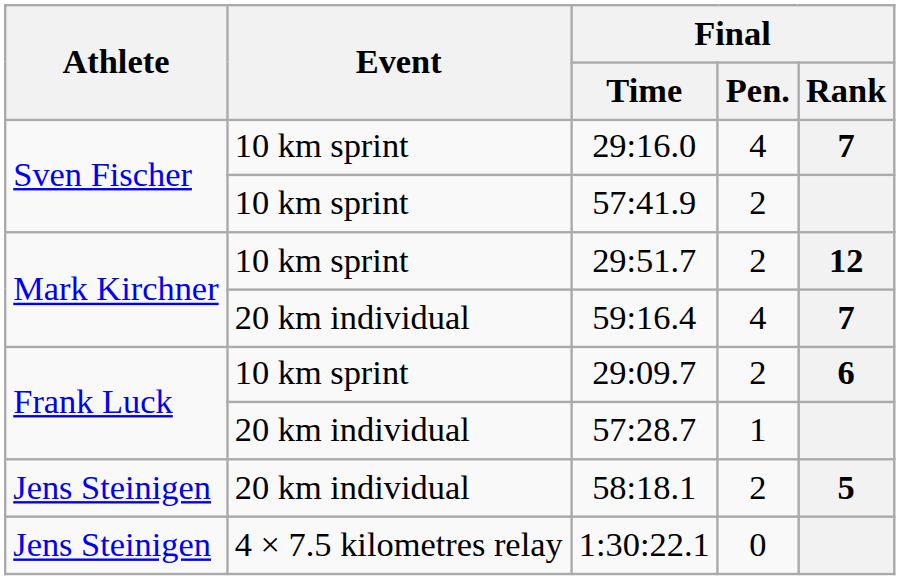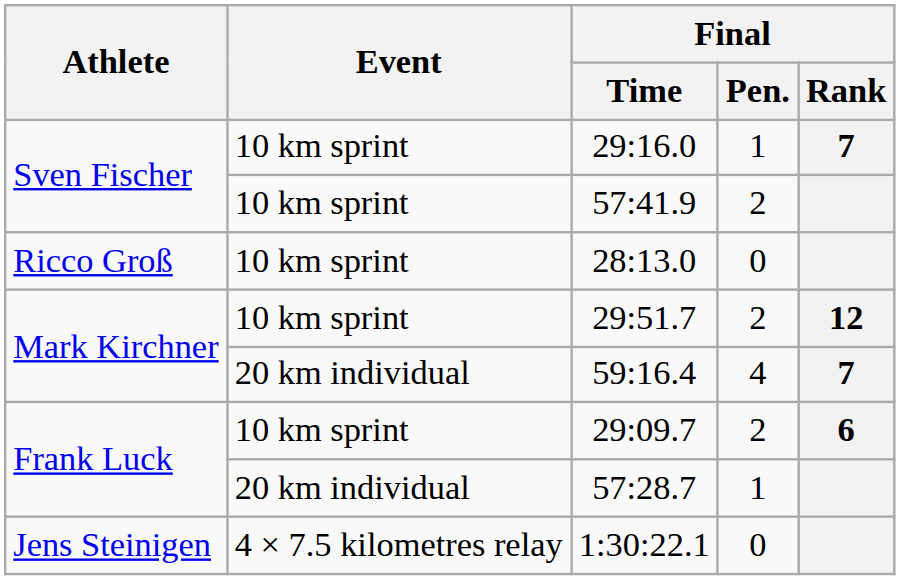29:16.0 | Final / Pen.: 4 -> 1
+ row: Ricco Groß | 10 km sprint | 28:13.0 | 0
- row: Jens Steinigen | 20 km individual | 58:18.1 | 2 | 5
